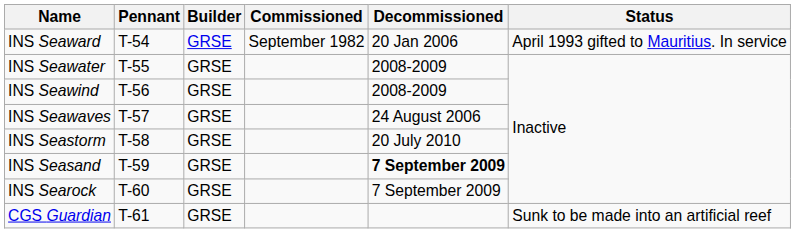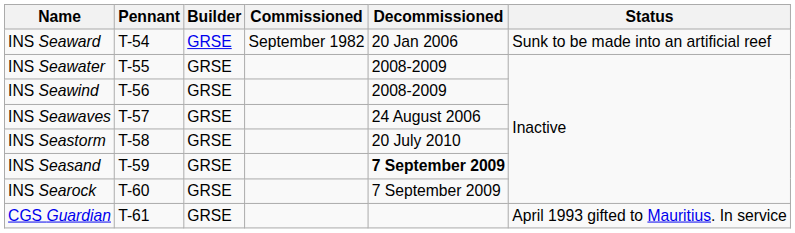INS Seaward | Status: April 1993 gifted to Mauritius. In service -> Sunk to be made into an artificial reef
CGS Guardian | Status: Sunk to be made into an artificial reef -> April 1993 gifted to Mauritius. In service
